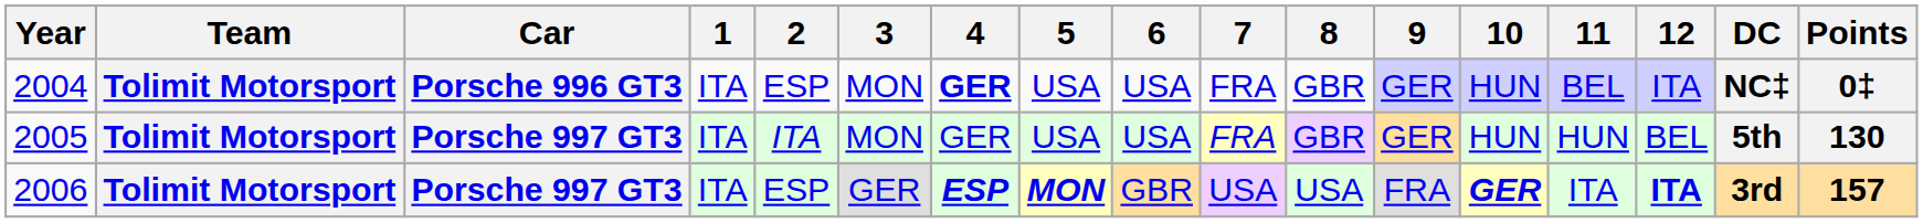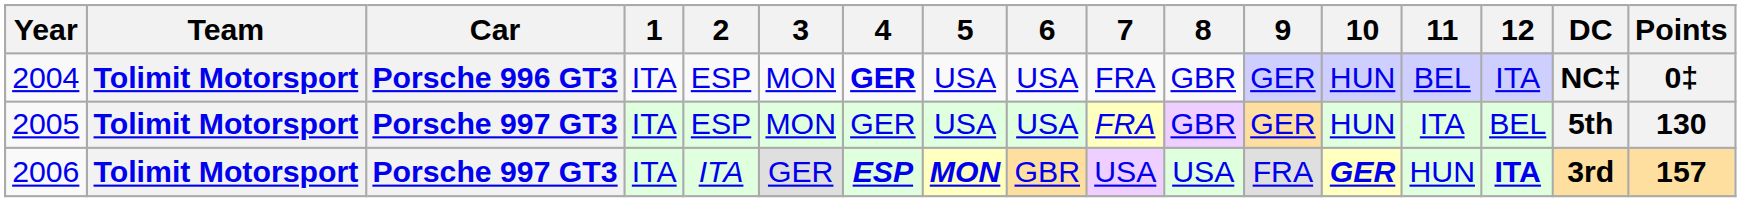2005 | 2: ITA -> ESP
2005 | 11: HUN -> ITA
2006 | 2: ESP -> ITA
2006 | 11: ITA -> HUN
